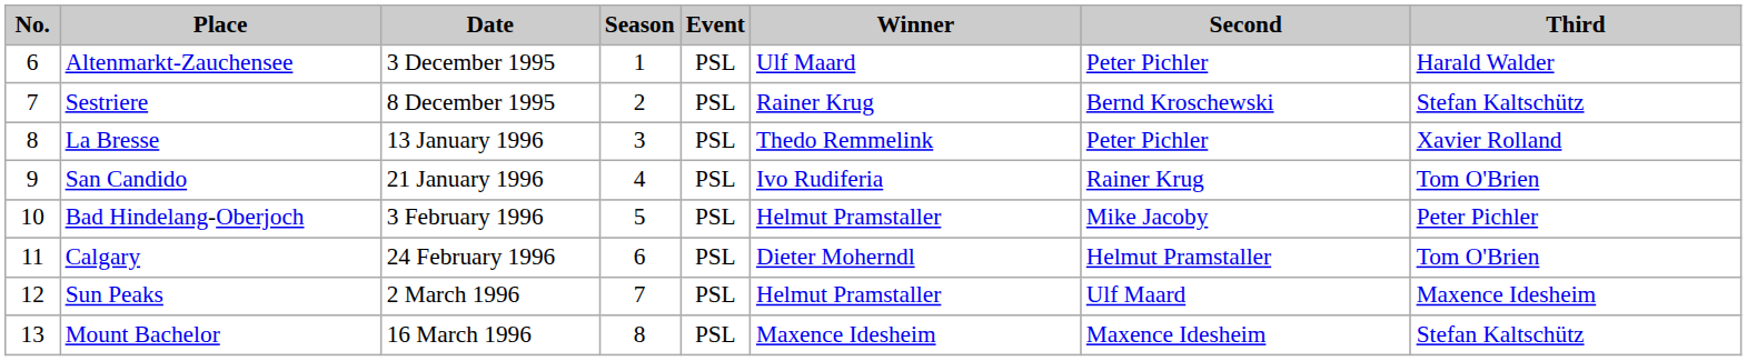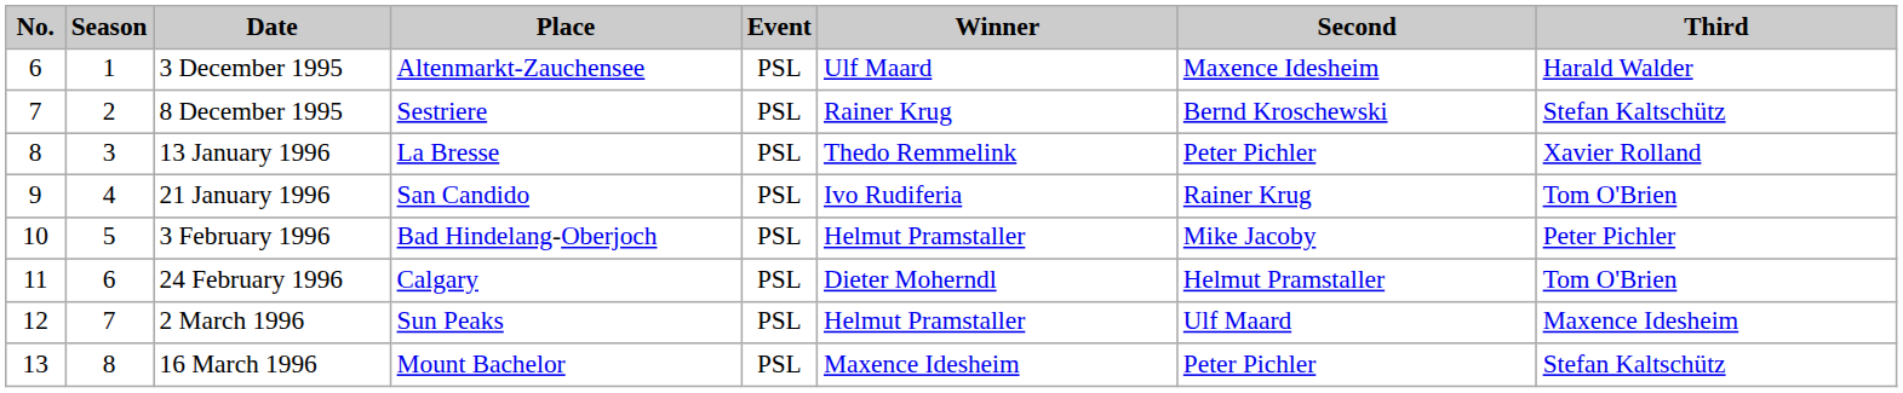columns swapped: Season <-> Place
3 December 1995 | Second: Peter Pichler -> Maxence Idesheim
16 March 1996 | Second: Maxence Idesheim -> Peter Pichler
